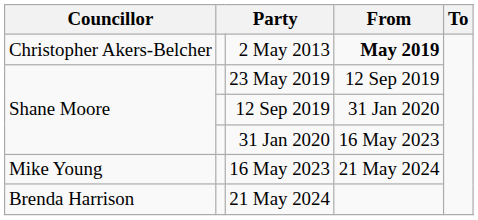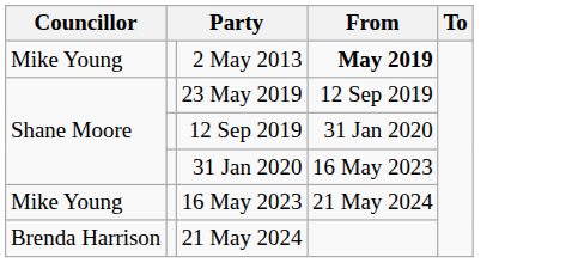2 May 2013 | Councillor: Christopher Akers-Belcher -> Mike Young
